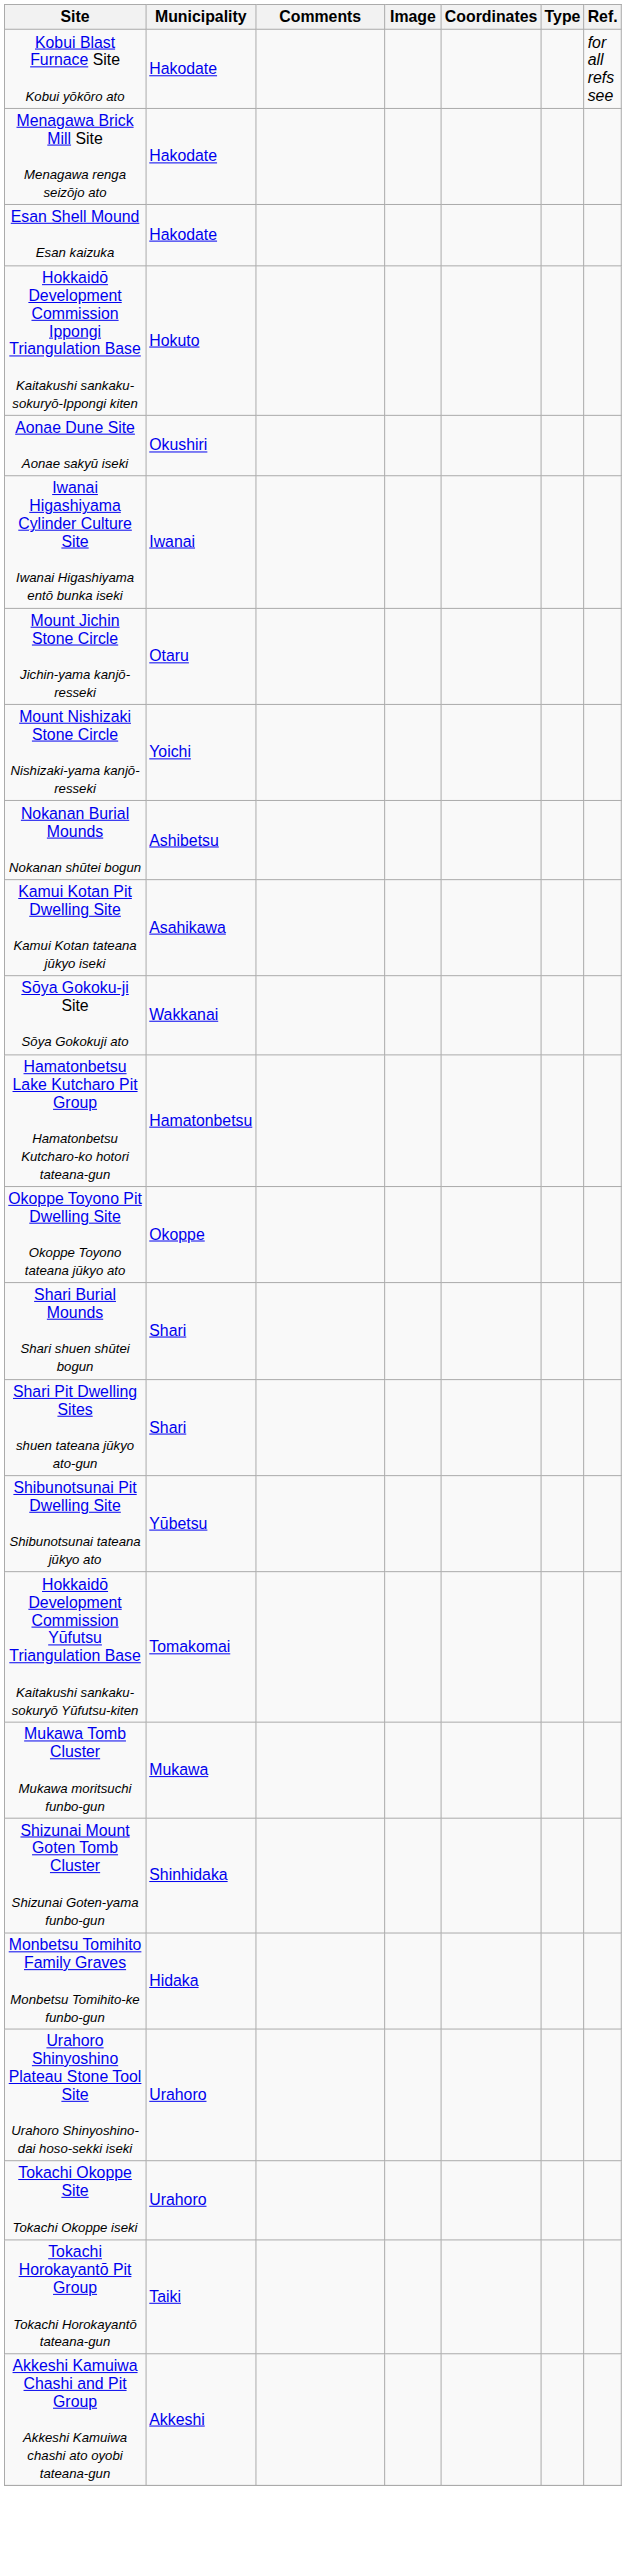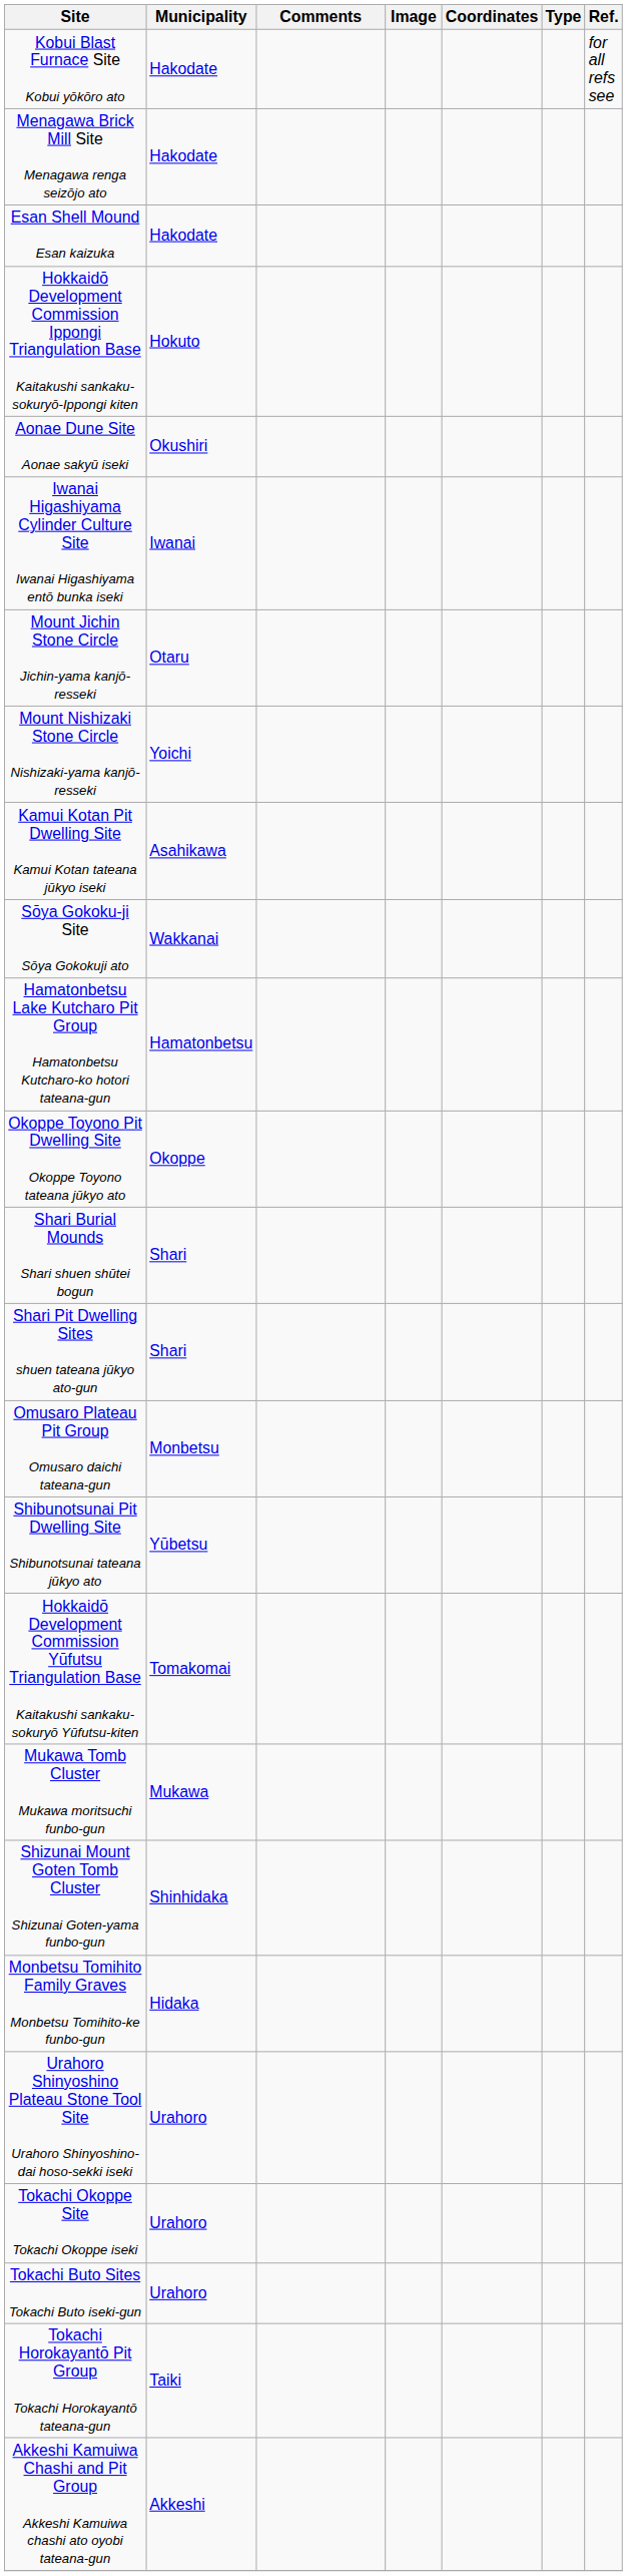- row: Nokanan Burial Mounds Nokanan shūtei bogun | Ashibetsu
+ row: Omusaro Plateau Pit Group Omusaro daichi tateana-gun | Monbetsu
+ row: Tokachi Buto Sites Tokachi Buto iseki-gun | Urahoro
